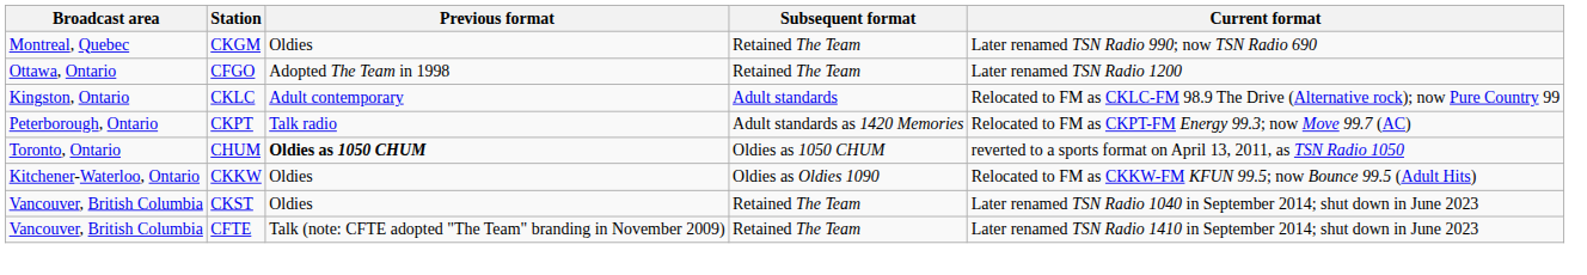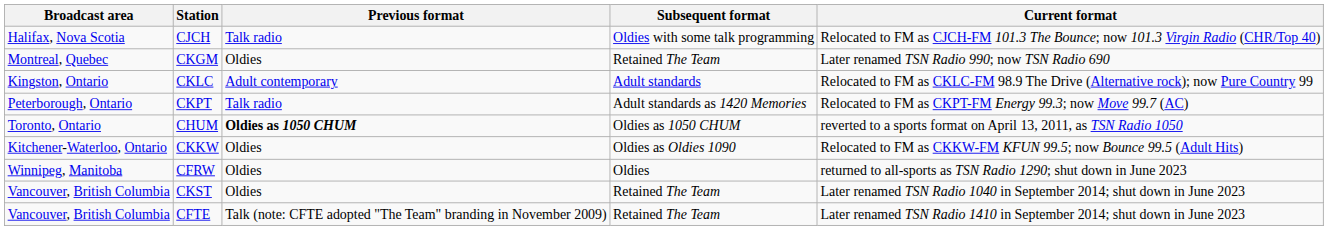+ row: Halifax, Nova Scotia | CJCH | Talk radio | Oldies with some talk programming | Relocated to FM as CJCH-FM 101.3 The Bounce; now 101.3 Virgin Radio (CHR/Top 40)
- row: Ottawa, Ontario | CFGO | Adopted The Team in 1998 | Retained The Team | Later renamed TSN Radio 1200
+ row: Winnipeg, Manitoba | CFRW | Oldies | Oldies | returned to all-sports as TSN Radio 1290; shut down in June 2023
